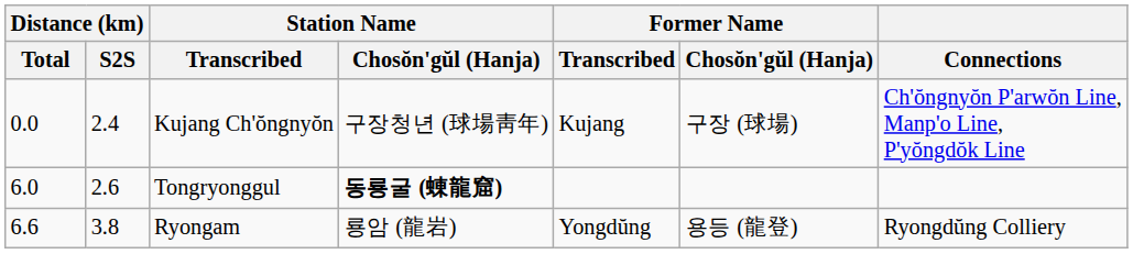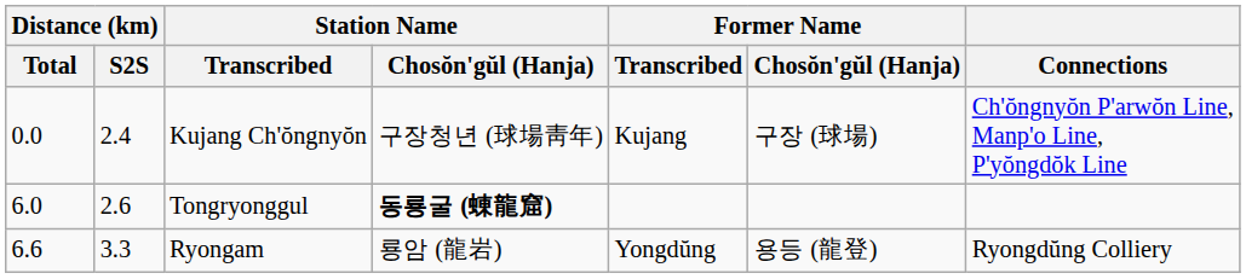Ryongam | Distance (km) / S2S: 3.8 -> 3.3
